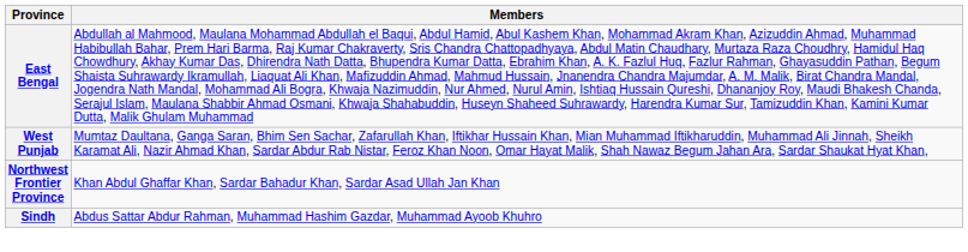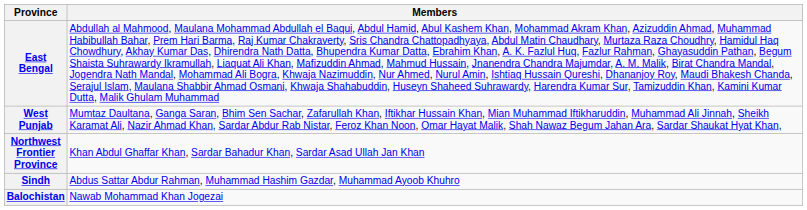+ row: Balochistan | Nawab Mohammad Khan Jogezai
